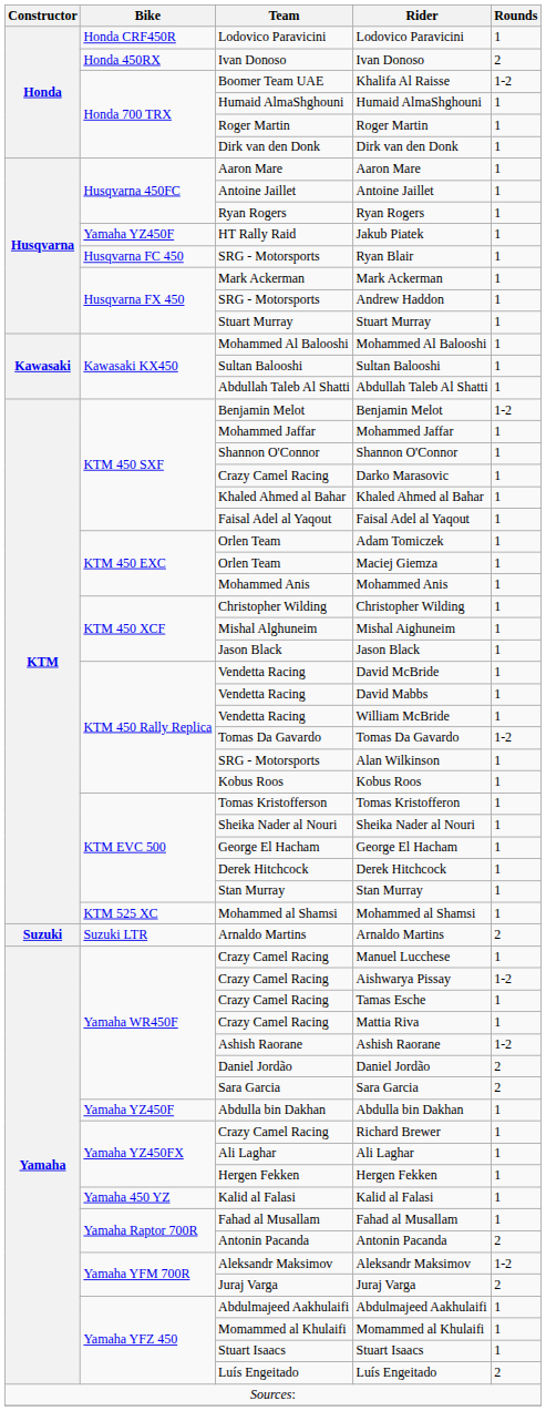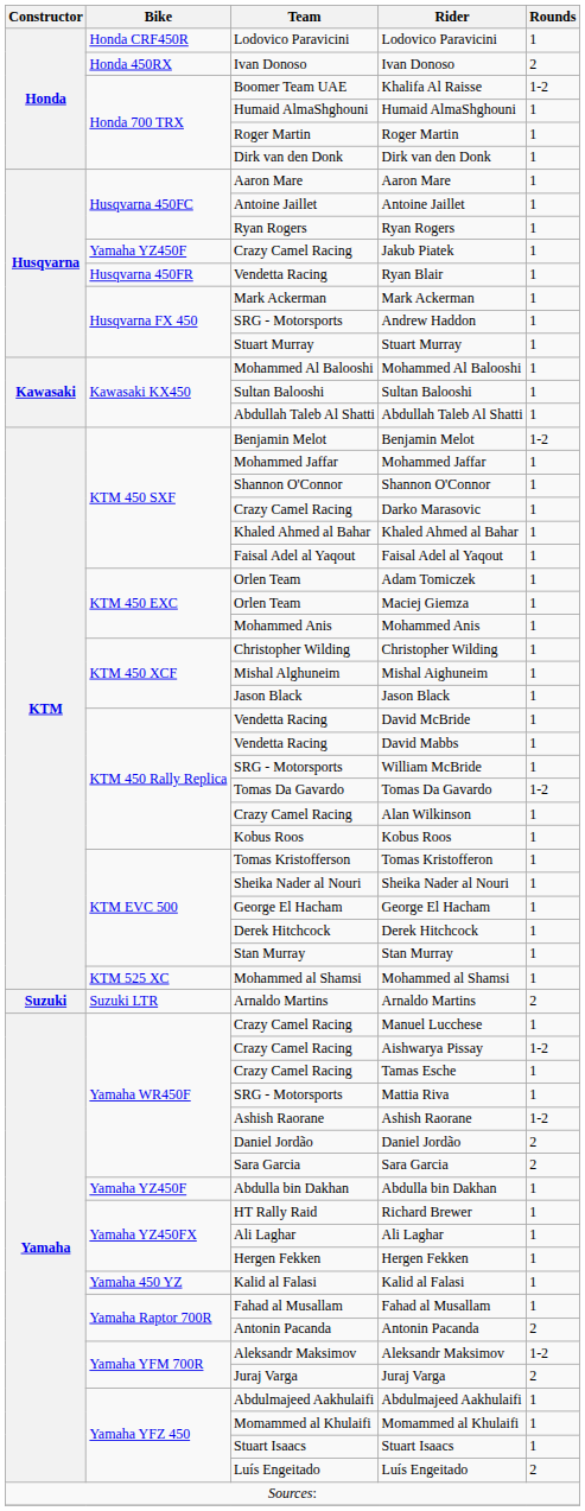Jakub Piatek | Team: HT Rally Raid -> Crazy Camel Racing
Ryan Blair | Bike: Husqvarna FC 450 -> Husqvarna 450FR
Ryan Blair | Team: SRG - Motorsports -> Vendetta Racing
William McBride | Team: Vendetta Racing -> SRG - Motorsports
Alan Wilkinson | Team: SRG - Motorsports -> Crazy Camel Racing
Mattia Riva | Team: Crazy Camel Racing -> SRG - Motorsports
Richard Brewer | Team: Crazy Camel Racing -> HT Rally Raid
